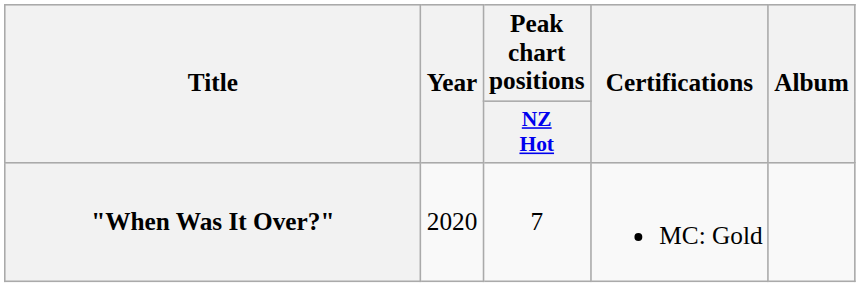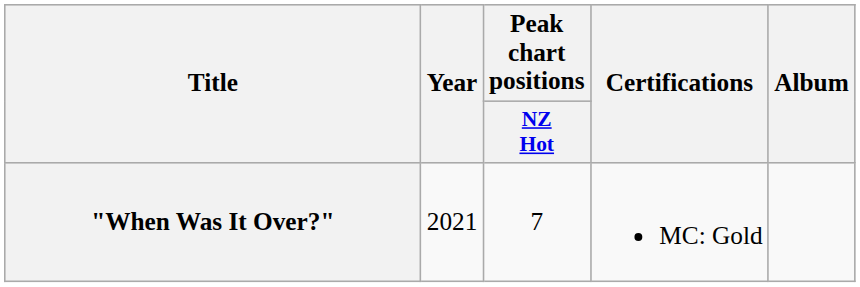"When Was It Over?" | Year: 2020 -> 2021
